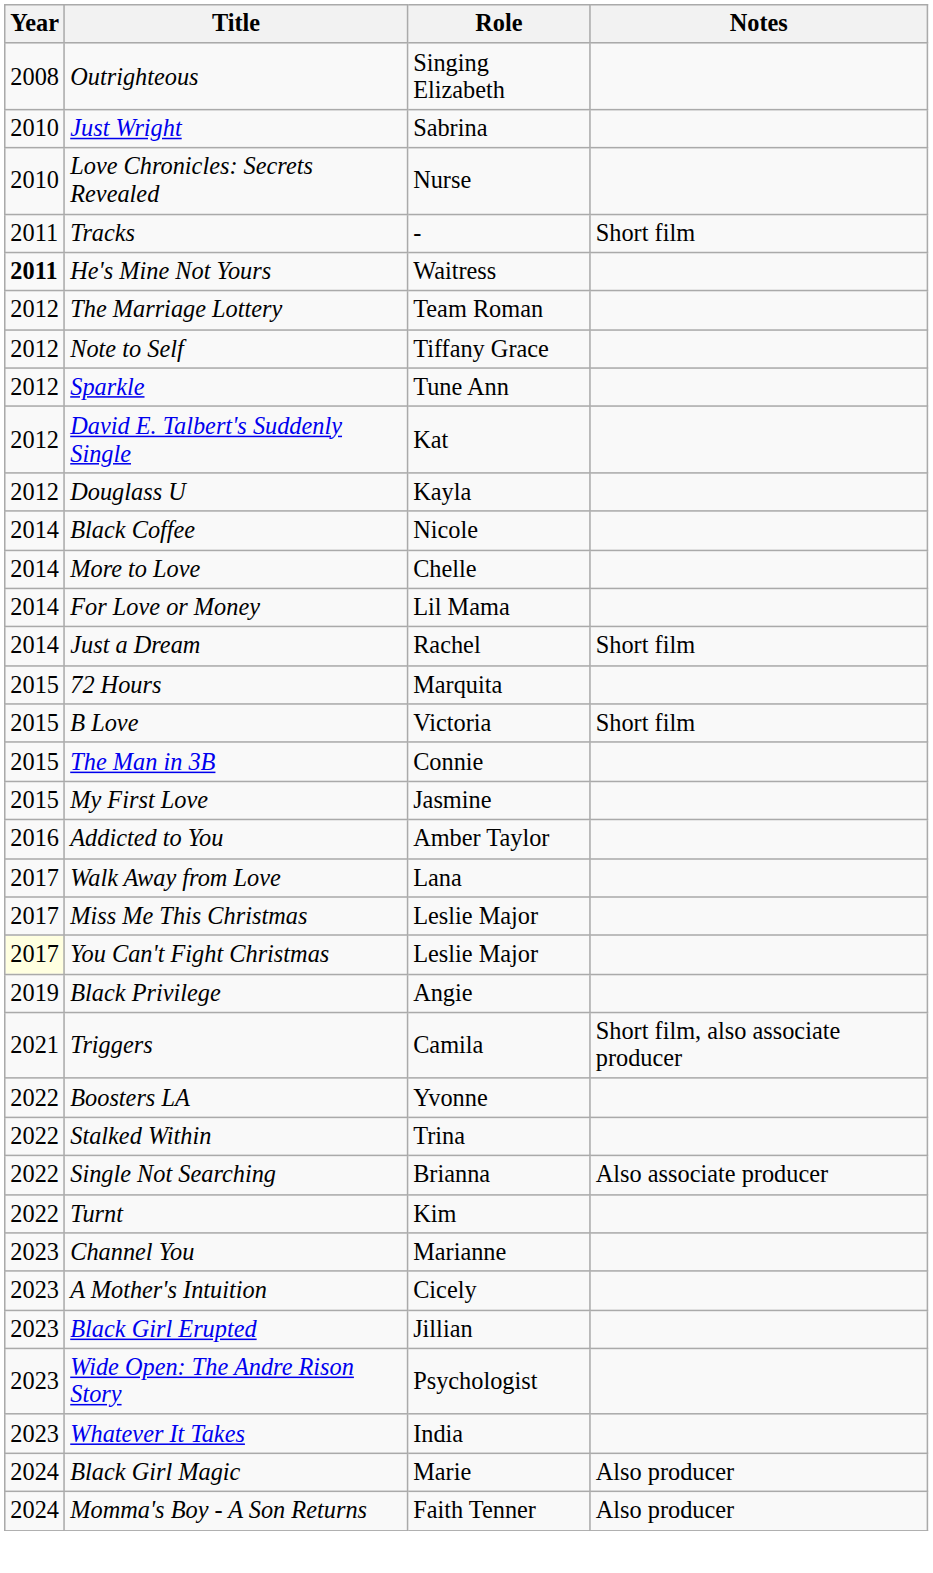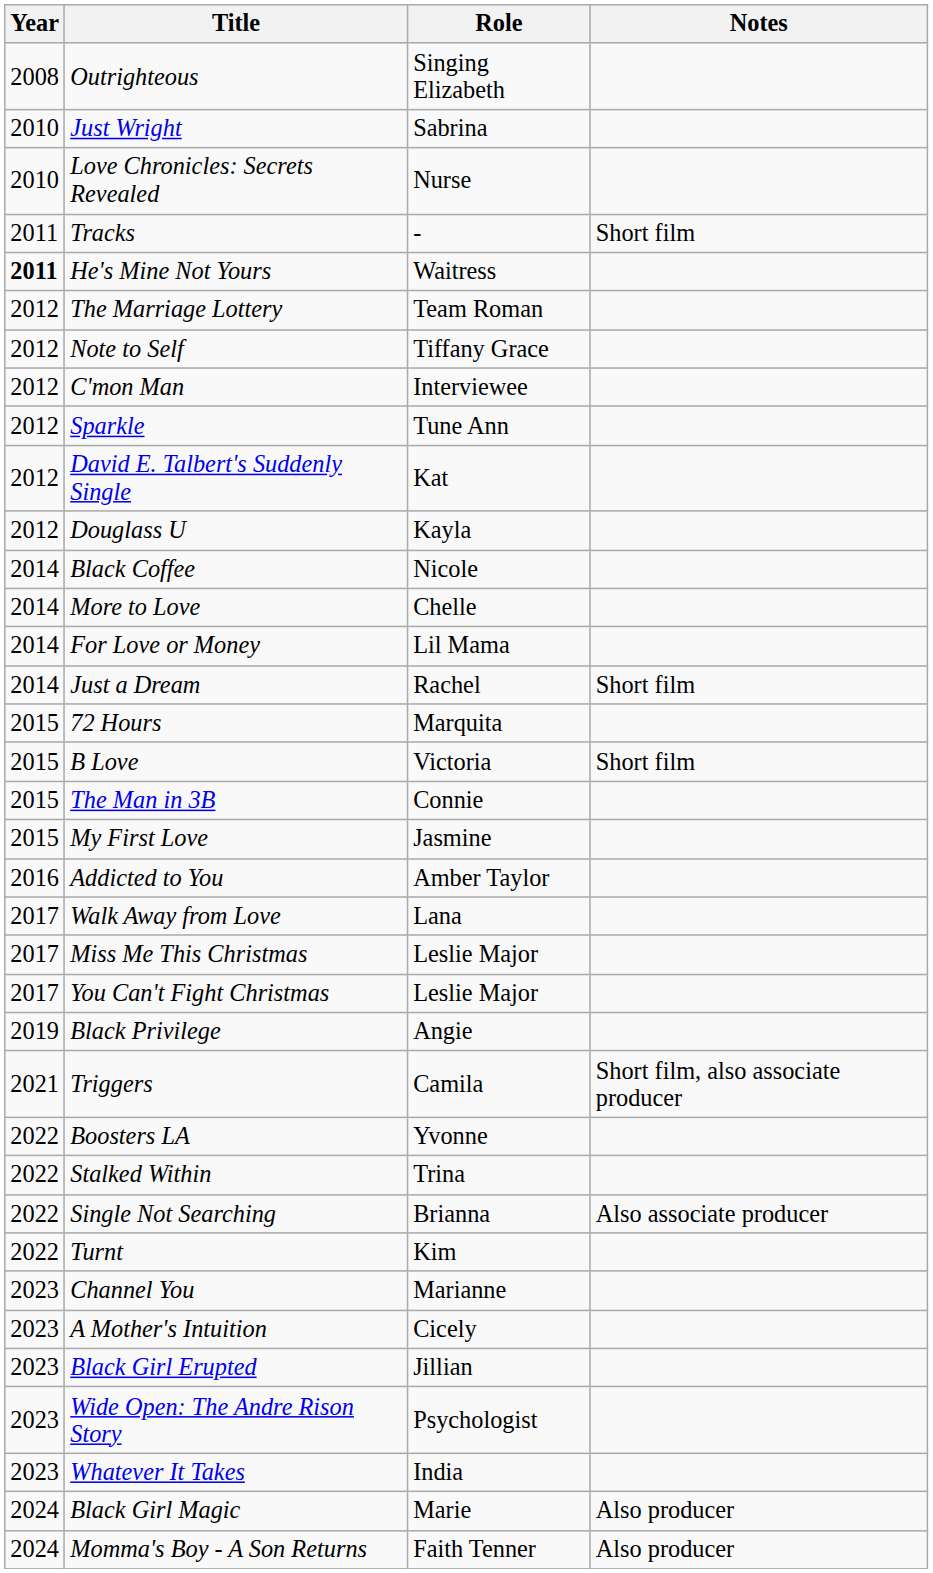+ row: 2012 | C'mon Man | Interviewee
You Can't Fight Christmas | Year: lightyellow background -> no background
